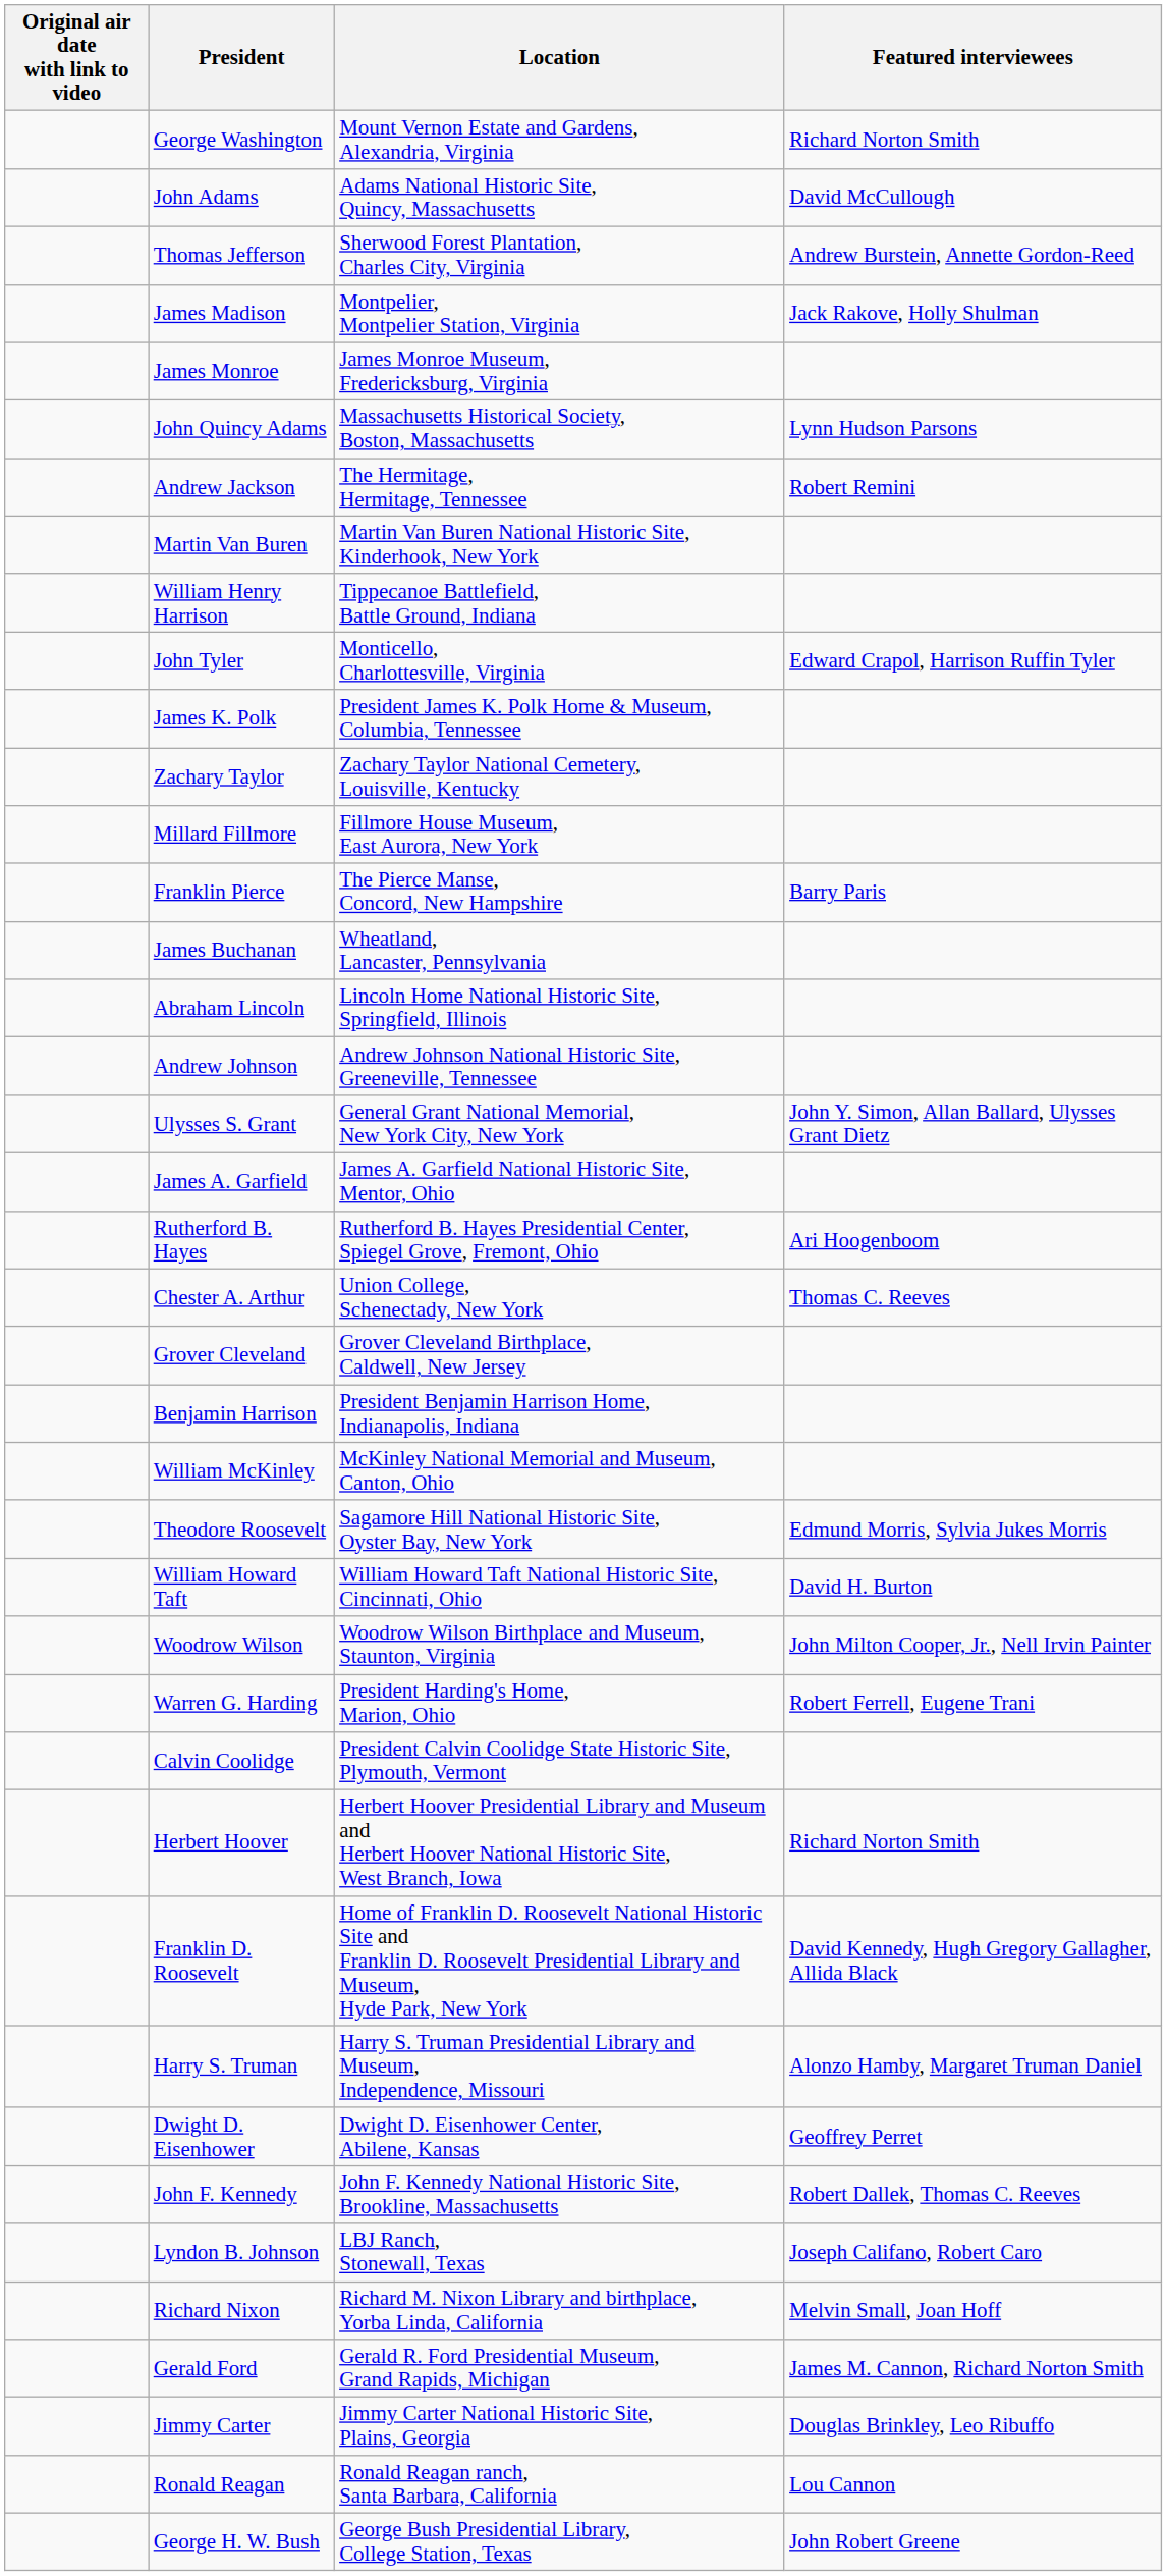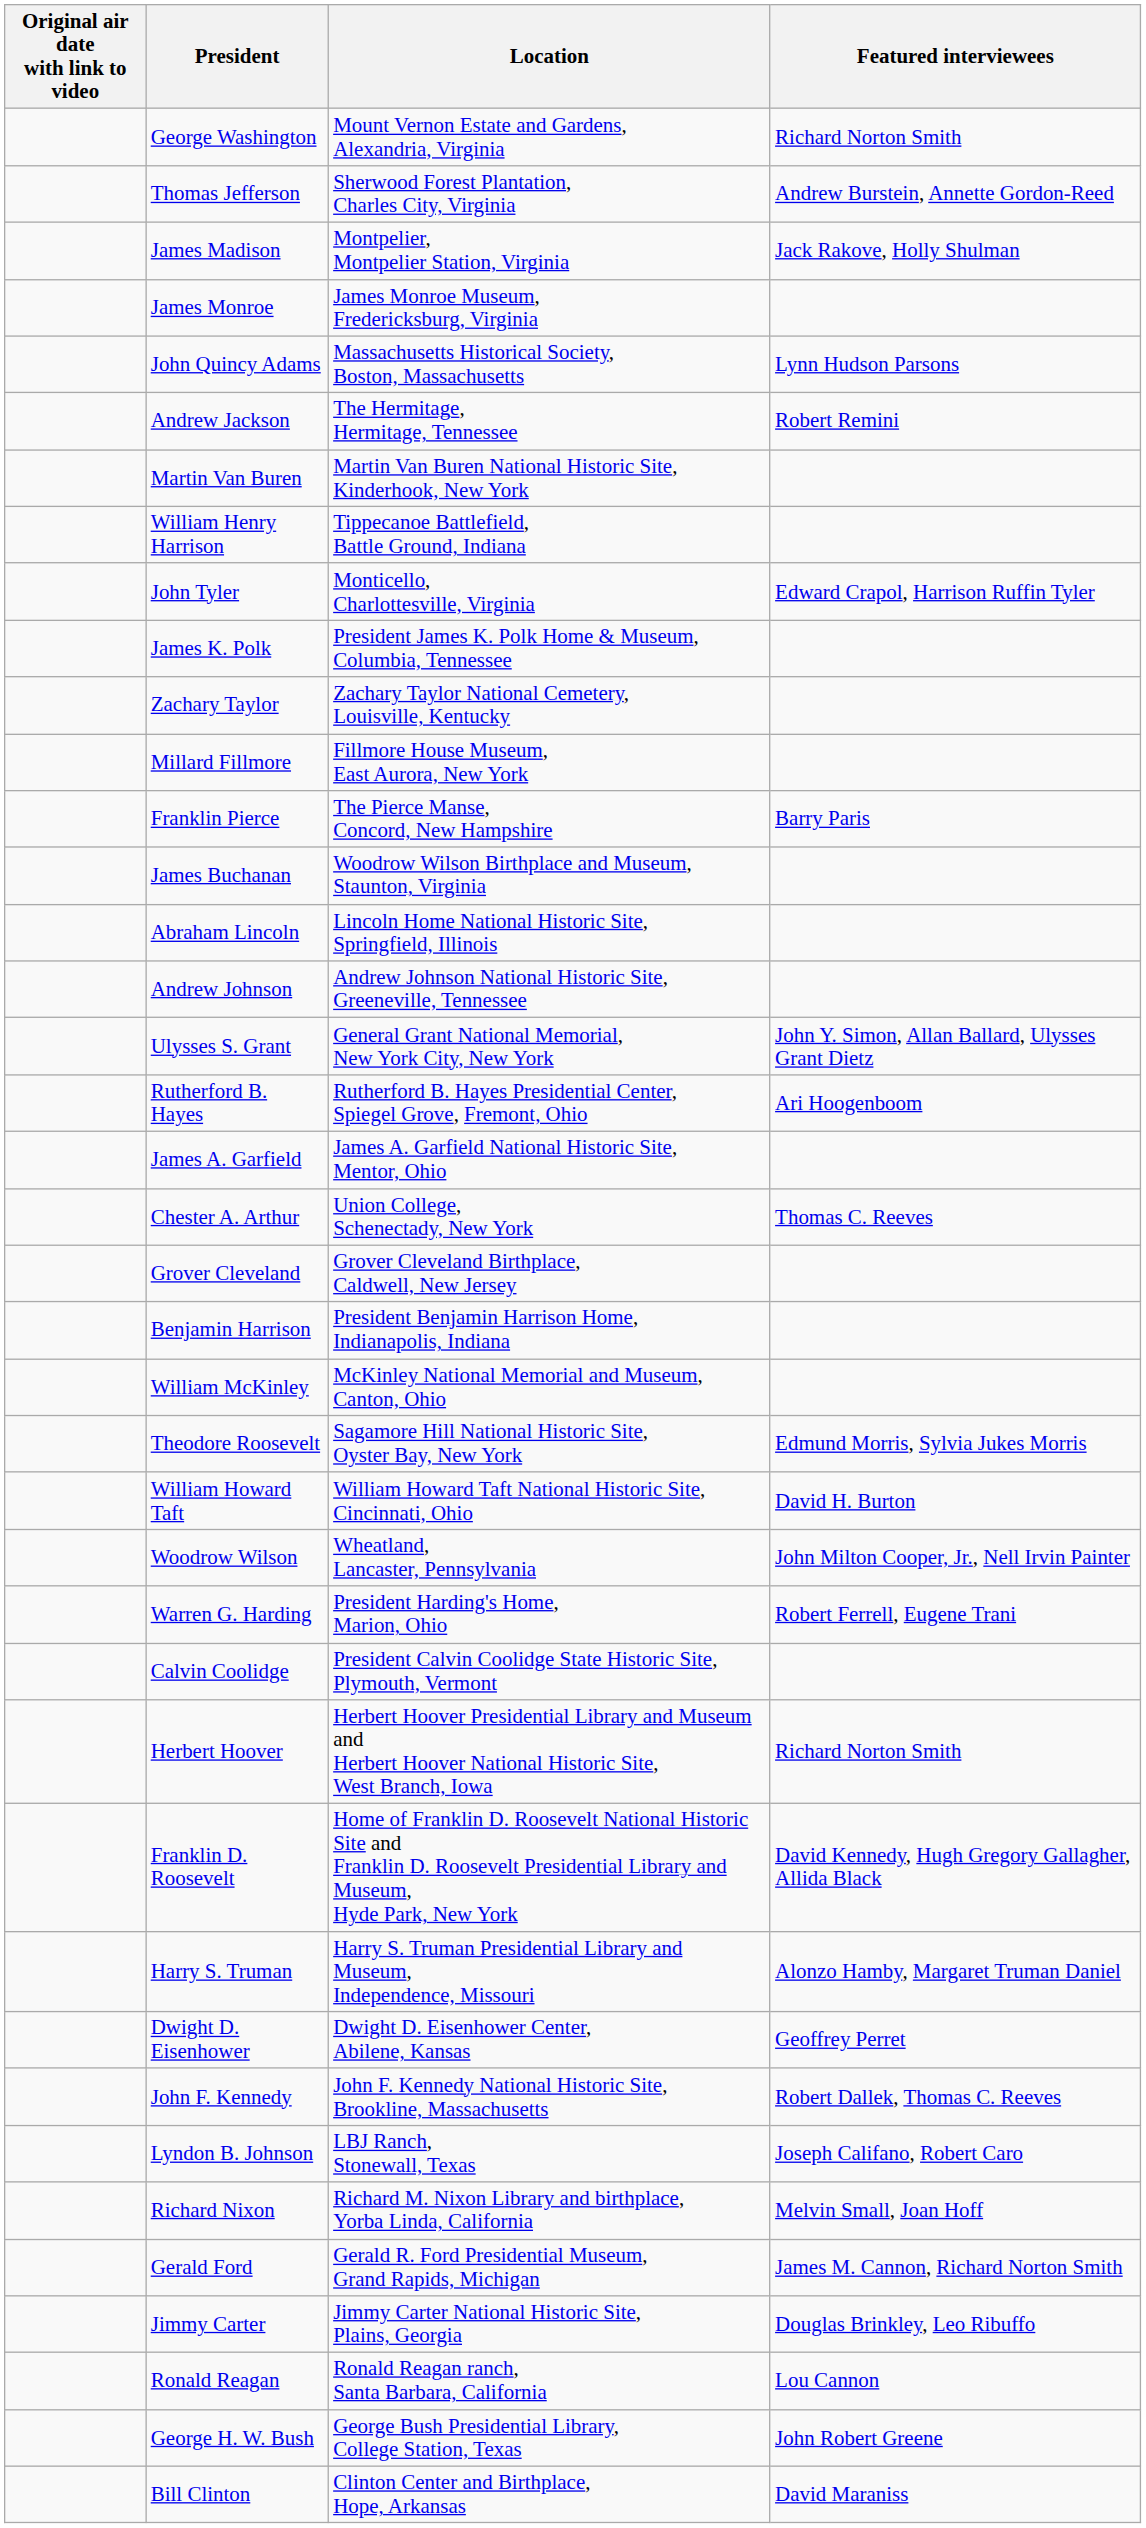- row: John Adams | Adams National Historic Site, Quincy, Massachusetts | David McCullough
James Buchanan | Location: Wheatland, Lancaster, Pennsylvania -> Woodrow Wilson Birthplace and Museum, Staunton, Virginia
rows swapped: Rutherford B. Hayes <-> James A. Garfield
Woodrow Wilson | Location: Woodrow Wilson Birthplace and Museum, Staunton, Virginia -> Wheatland, Lancaster, Pennsylvania
+ row: Bill Clinton | Clinton Center and Birthplace, Hope, Arkansas | David Maraniss
